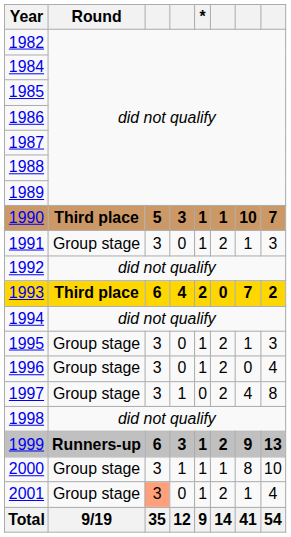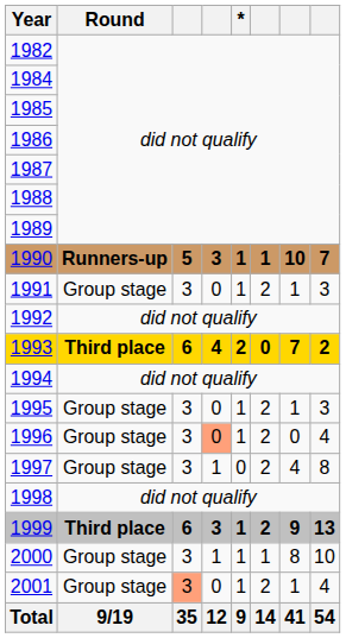1990 | Round: Third place -> Runners-up
1996 | column 4: no background -> lightsalmon background
1999 | Round: Runners-up -> Third place
